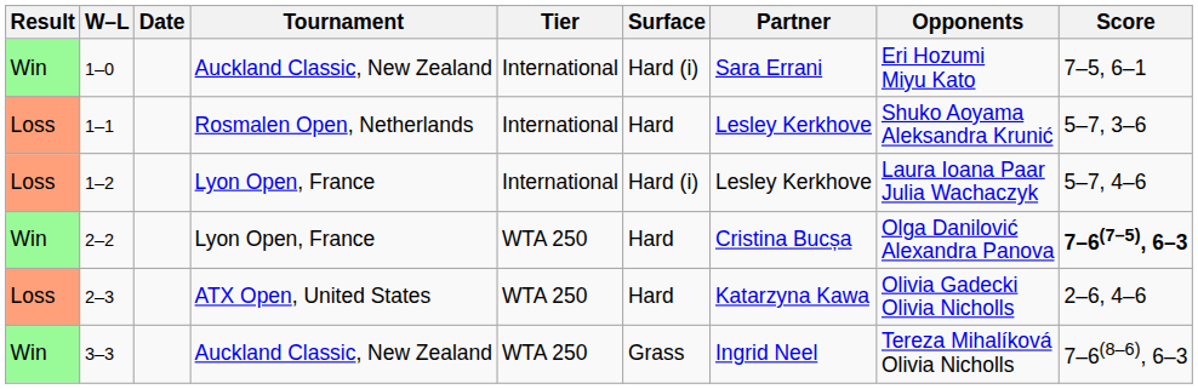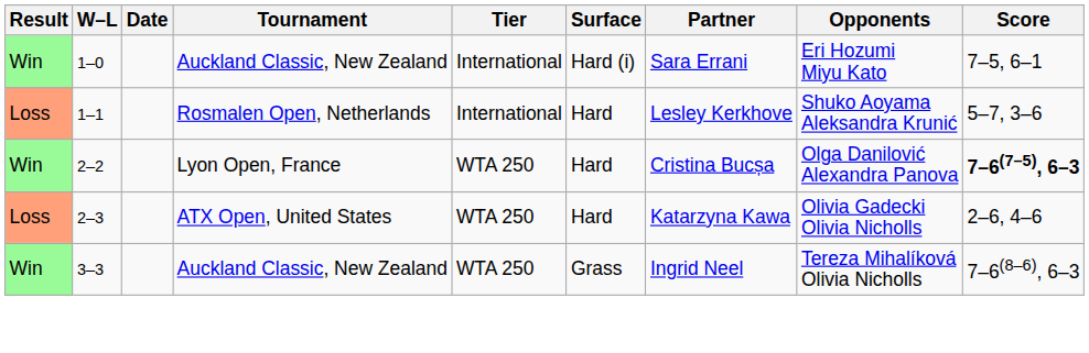- row: Loss | 1–2 | Lyon Open, France | International | Hard (i) | Lesley Kerkhove | Laura Ioana Paar Julia Wachaczyk | 5–7, 4–6
